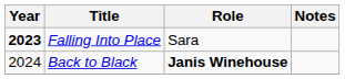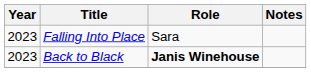Falling Into Place | Year: bold -> normal
Back to Black | Year: 2024 -> 2023
